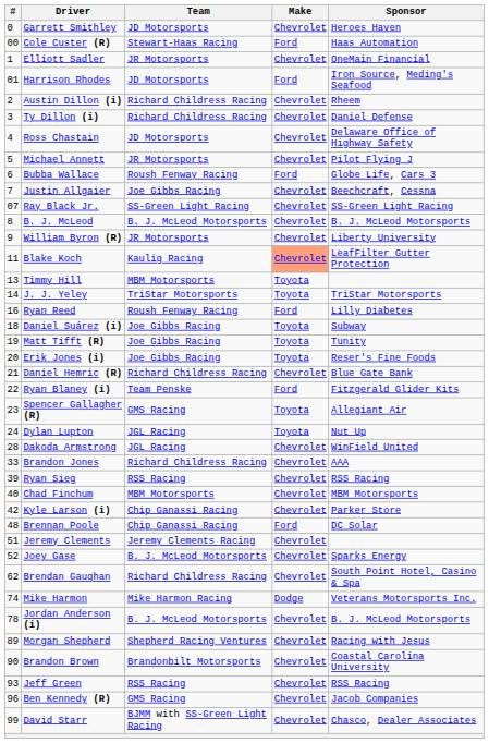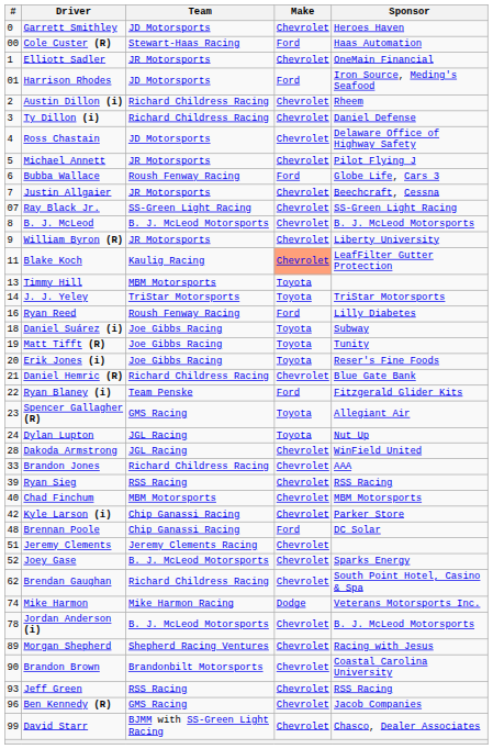Justin Allgaier | Team: Joe Gibbs Racing -> JR Motorsports
